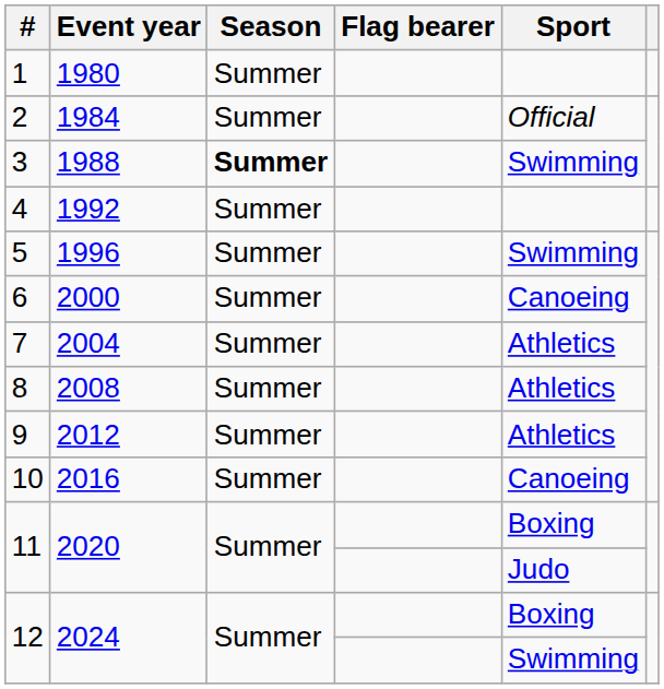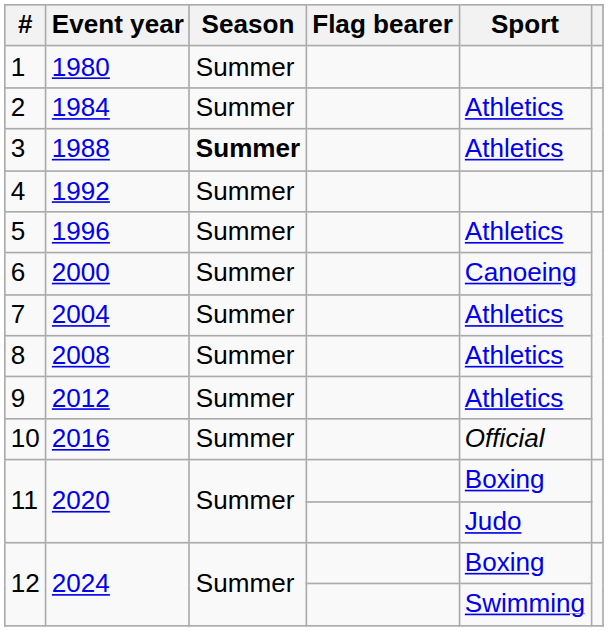2 | Sport: Official -> Athletics
3 | Sport: Swimming -> Athletics
5 | Sport: Swimming -> Athletics
10 | Sport: Canoeing -> Official
